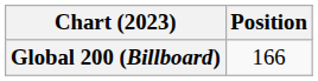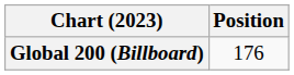Global 200 (Billboard) | Position: 166 -> 176
